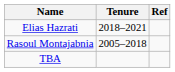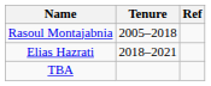rows swapped: Rasoul Montajabnia <-> Elias Hazrati
